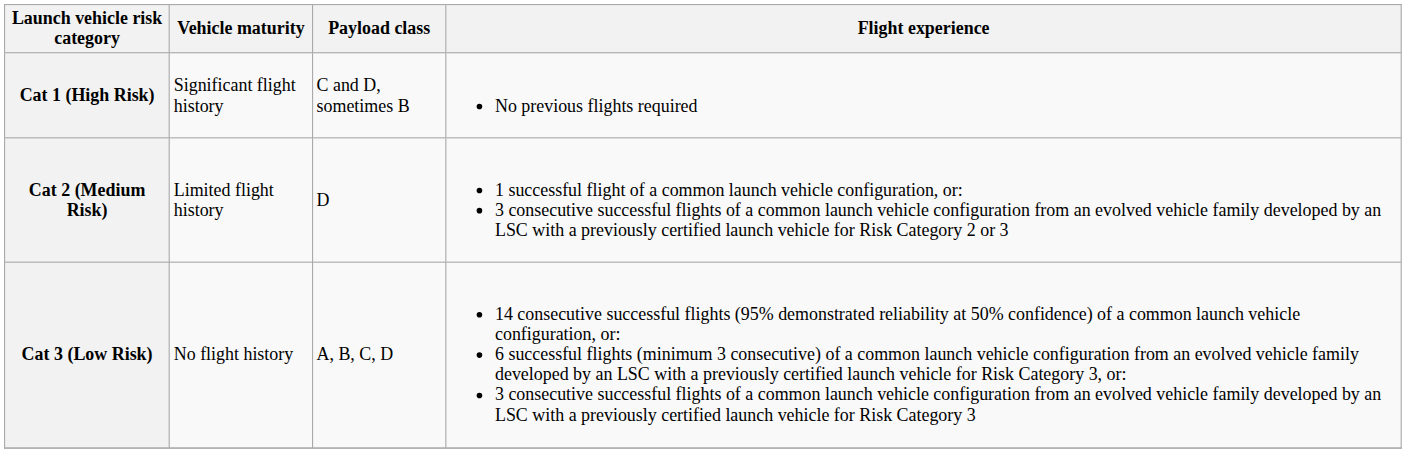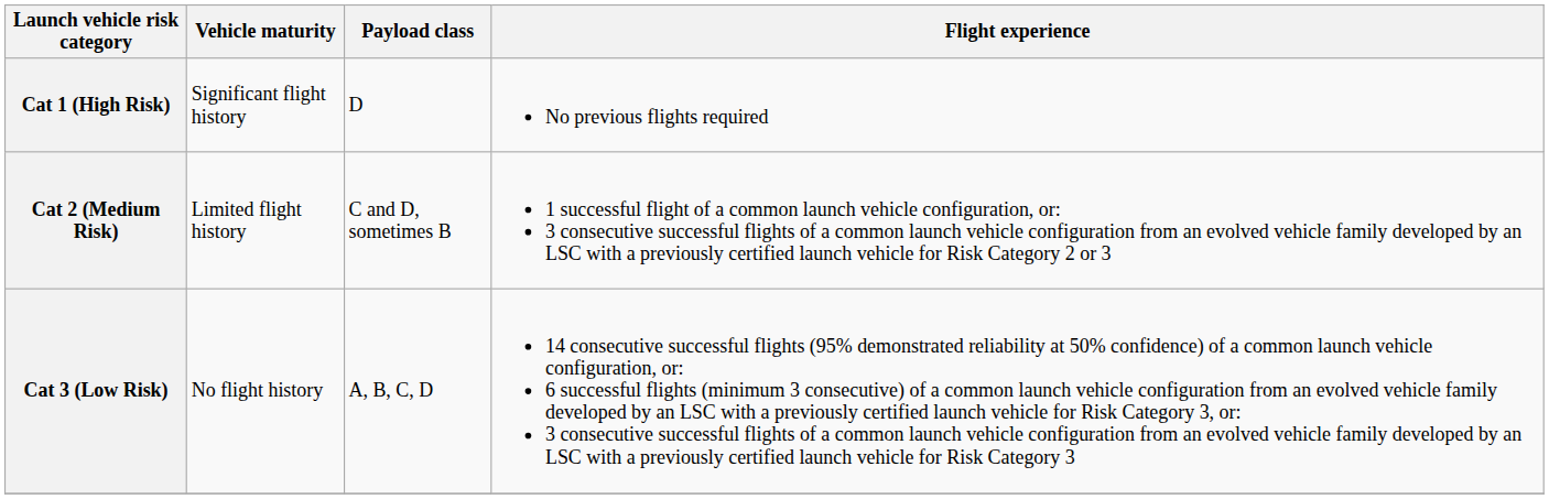Cat 1 (High Risk) | Payload class: C and D, sometimes B -> D
Cat 2 (Medium Risk) | Payload class: D -> C and D, sometimes B
